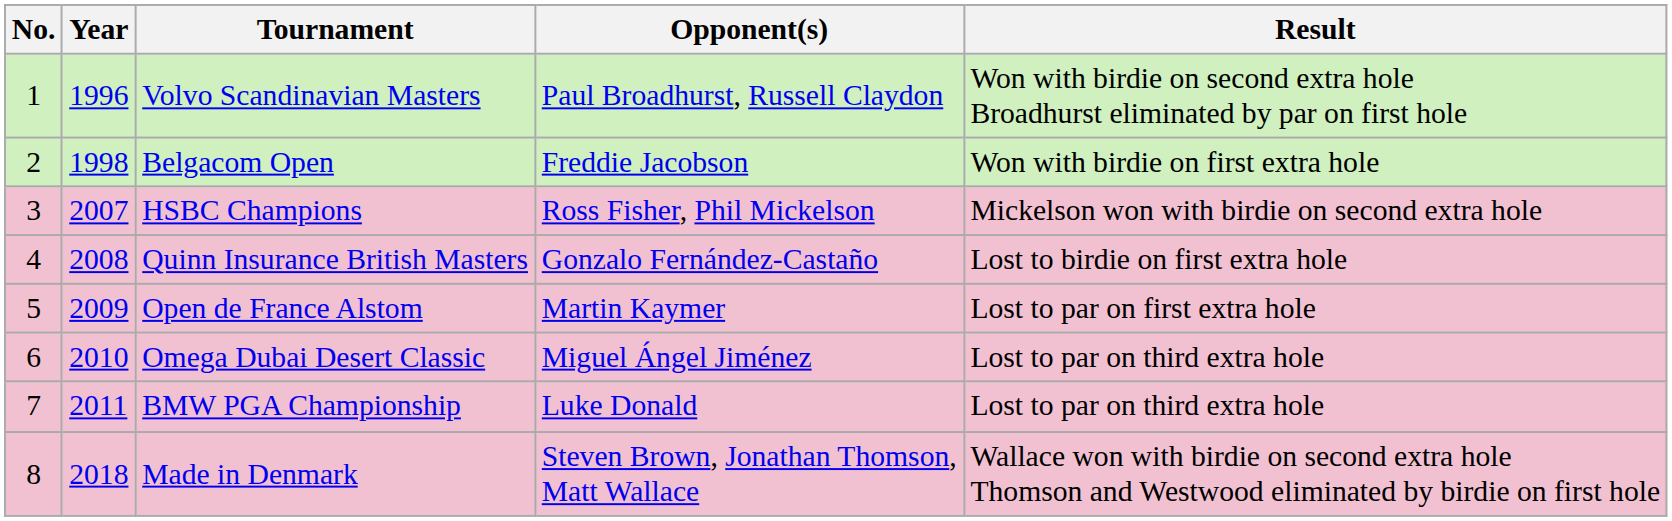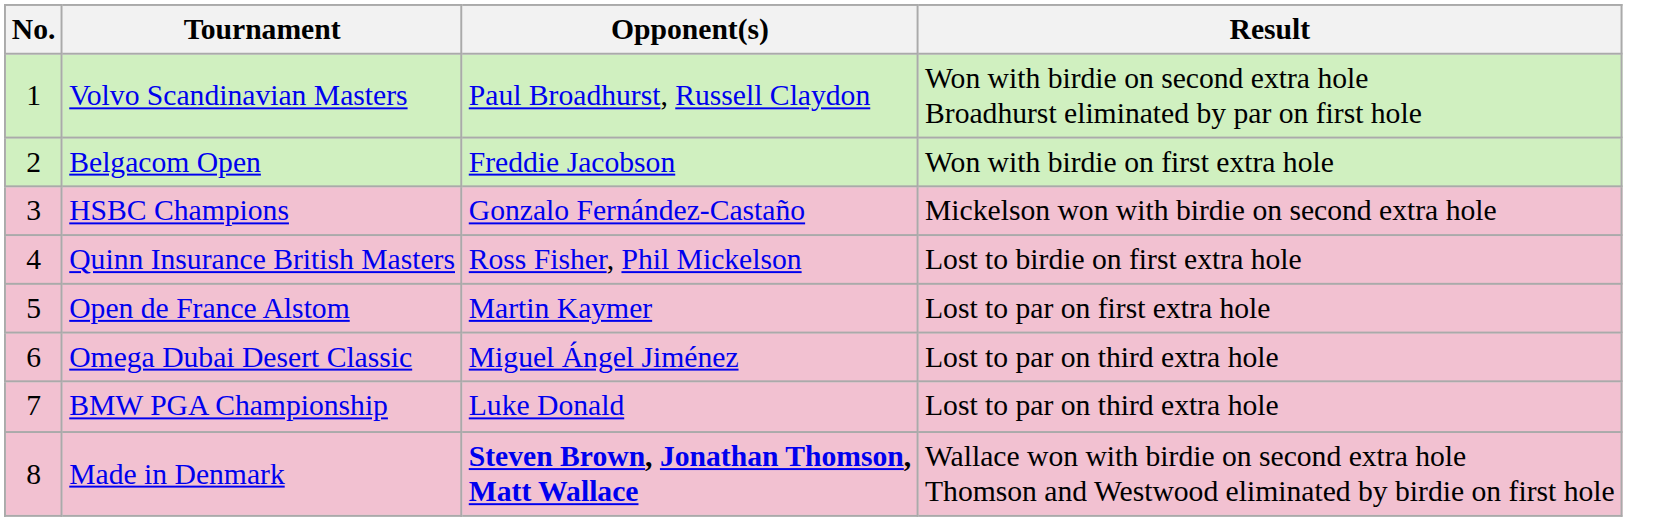- column: Year | 1996 | 1998 | 2007 | 2008 | 2009 | 2010 | 2011 | 2018
HSBC Champions | Opponent(s): Ross Fisher, Phil Mickelson -> Gonzalo Fernández-Castaño
Quinn Insurance British Masters | Opponent(s): Gonzalo Fernández-Castaño -> Ross Fisher, Phil Mickelson
Made in Denmark | Opponent(s): normal -> bold
